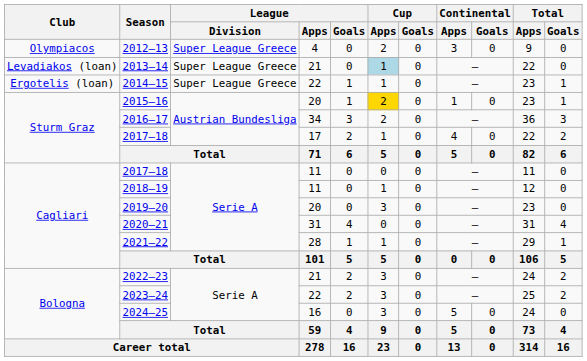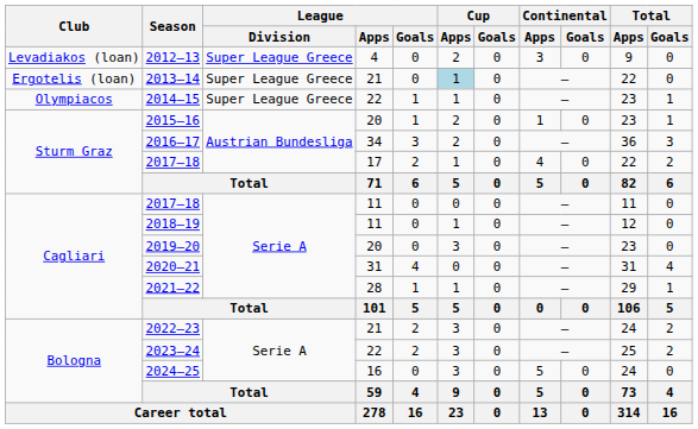2012–13 | Club: Olympiacos -> Levadiakos (loan)
2013–14 | Club: Levadiakos (loan) -> Ergotelis (loan)
2014–15 | Club: Ergotelis (loan) -> Olympiacos
2015–16 | Cup / Apps: gold background -> no background
